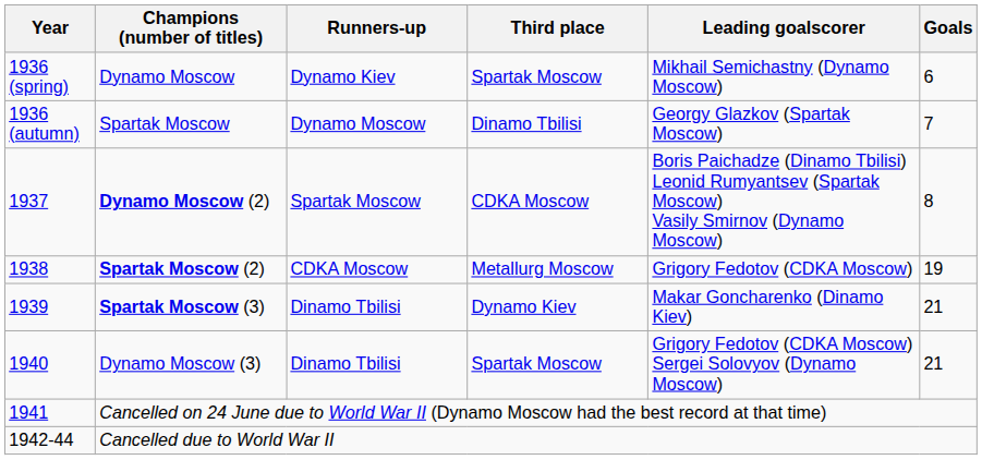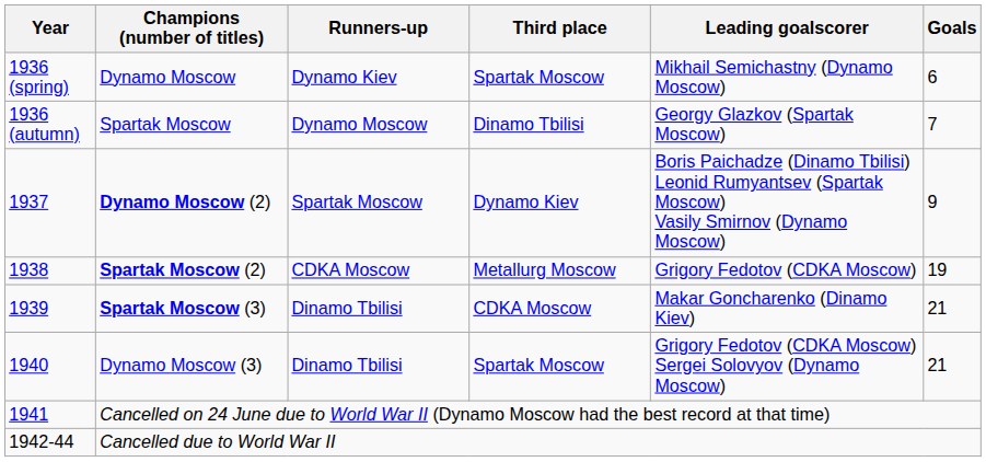Dynamo Moscow (2) | Third place: CDKA Moscow -> Dynamo Kiev
Dynamo Moscow (2) | Goals: 8 -> 9
Spartak Moscow (3) | Third place: Dynamo Kiev -> CDKA Moscow
